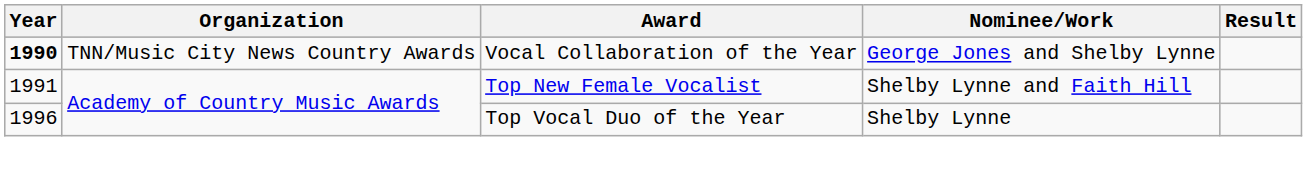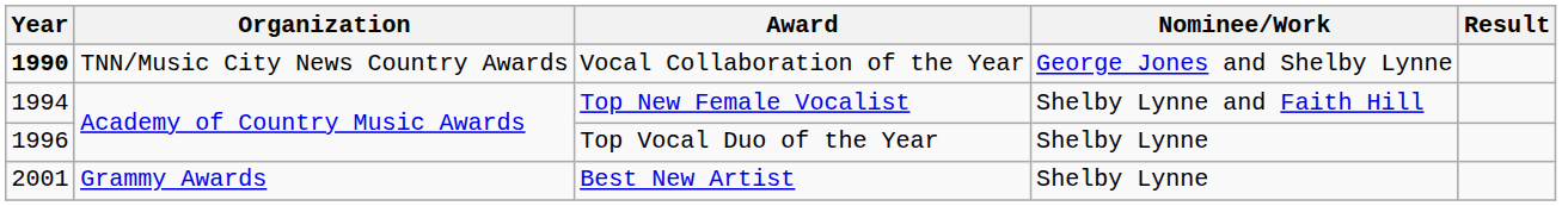Top New Female Vocalist | Year: 1991 -> 1994
+ row: 2001 | Grammy Awards | Best New Artist | Shelby Lynne
